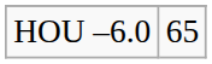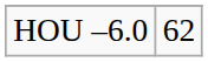HOU –6.0 | column 2: 65 -> 62
